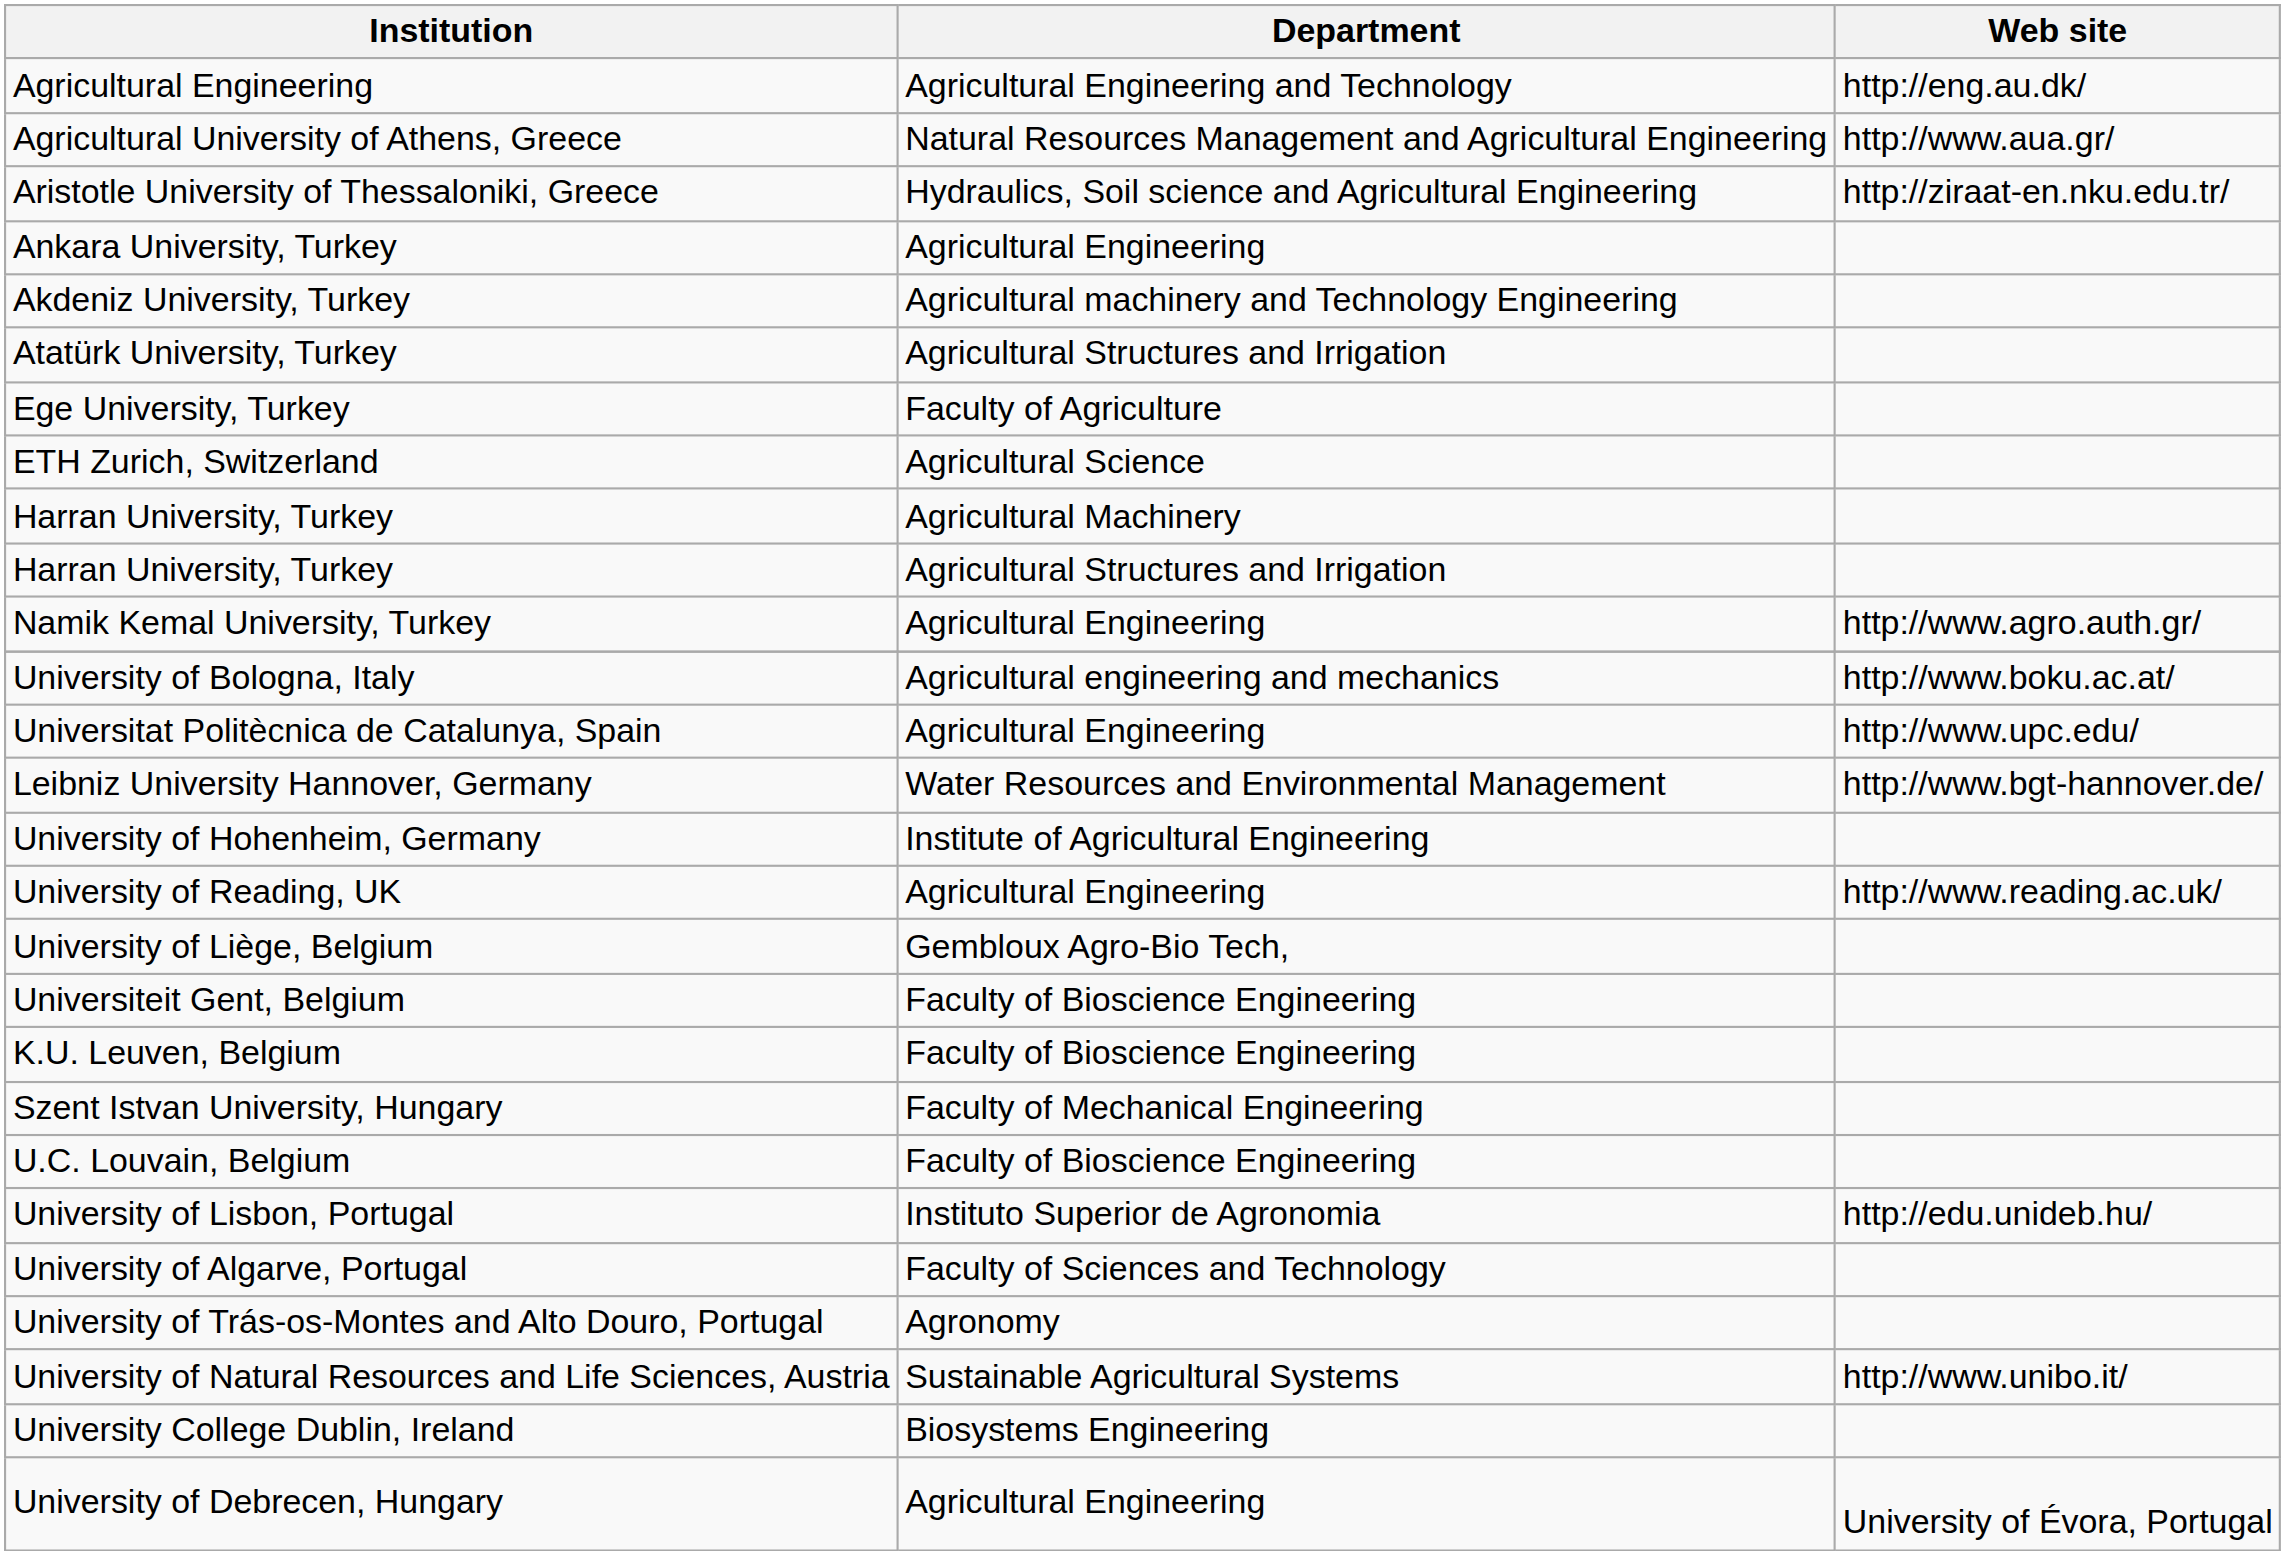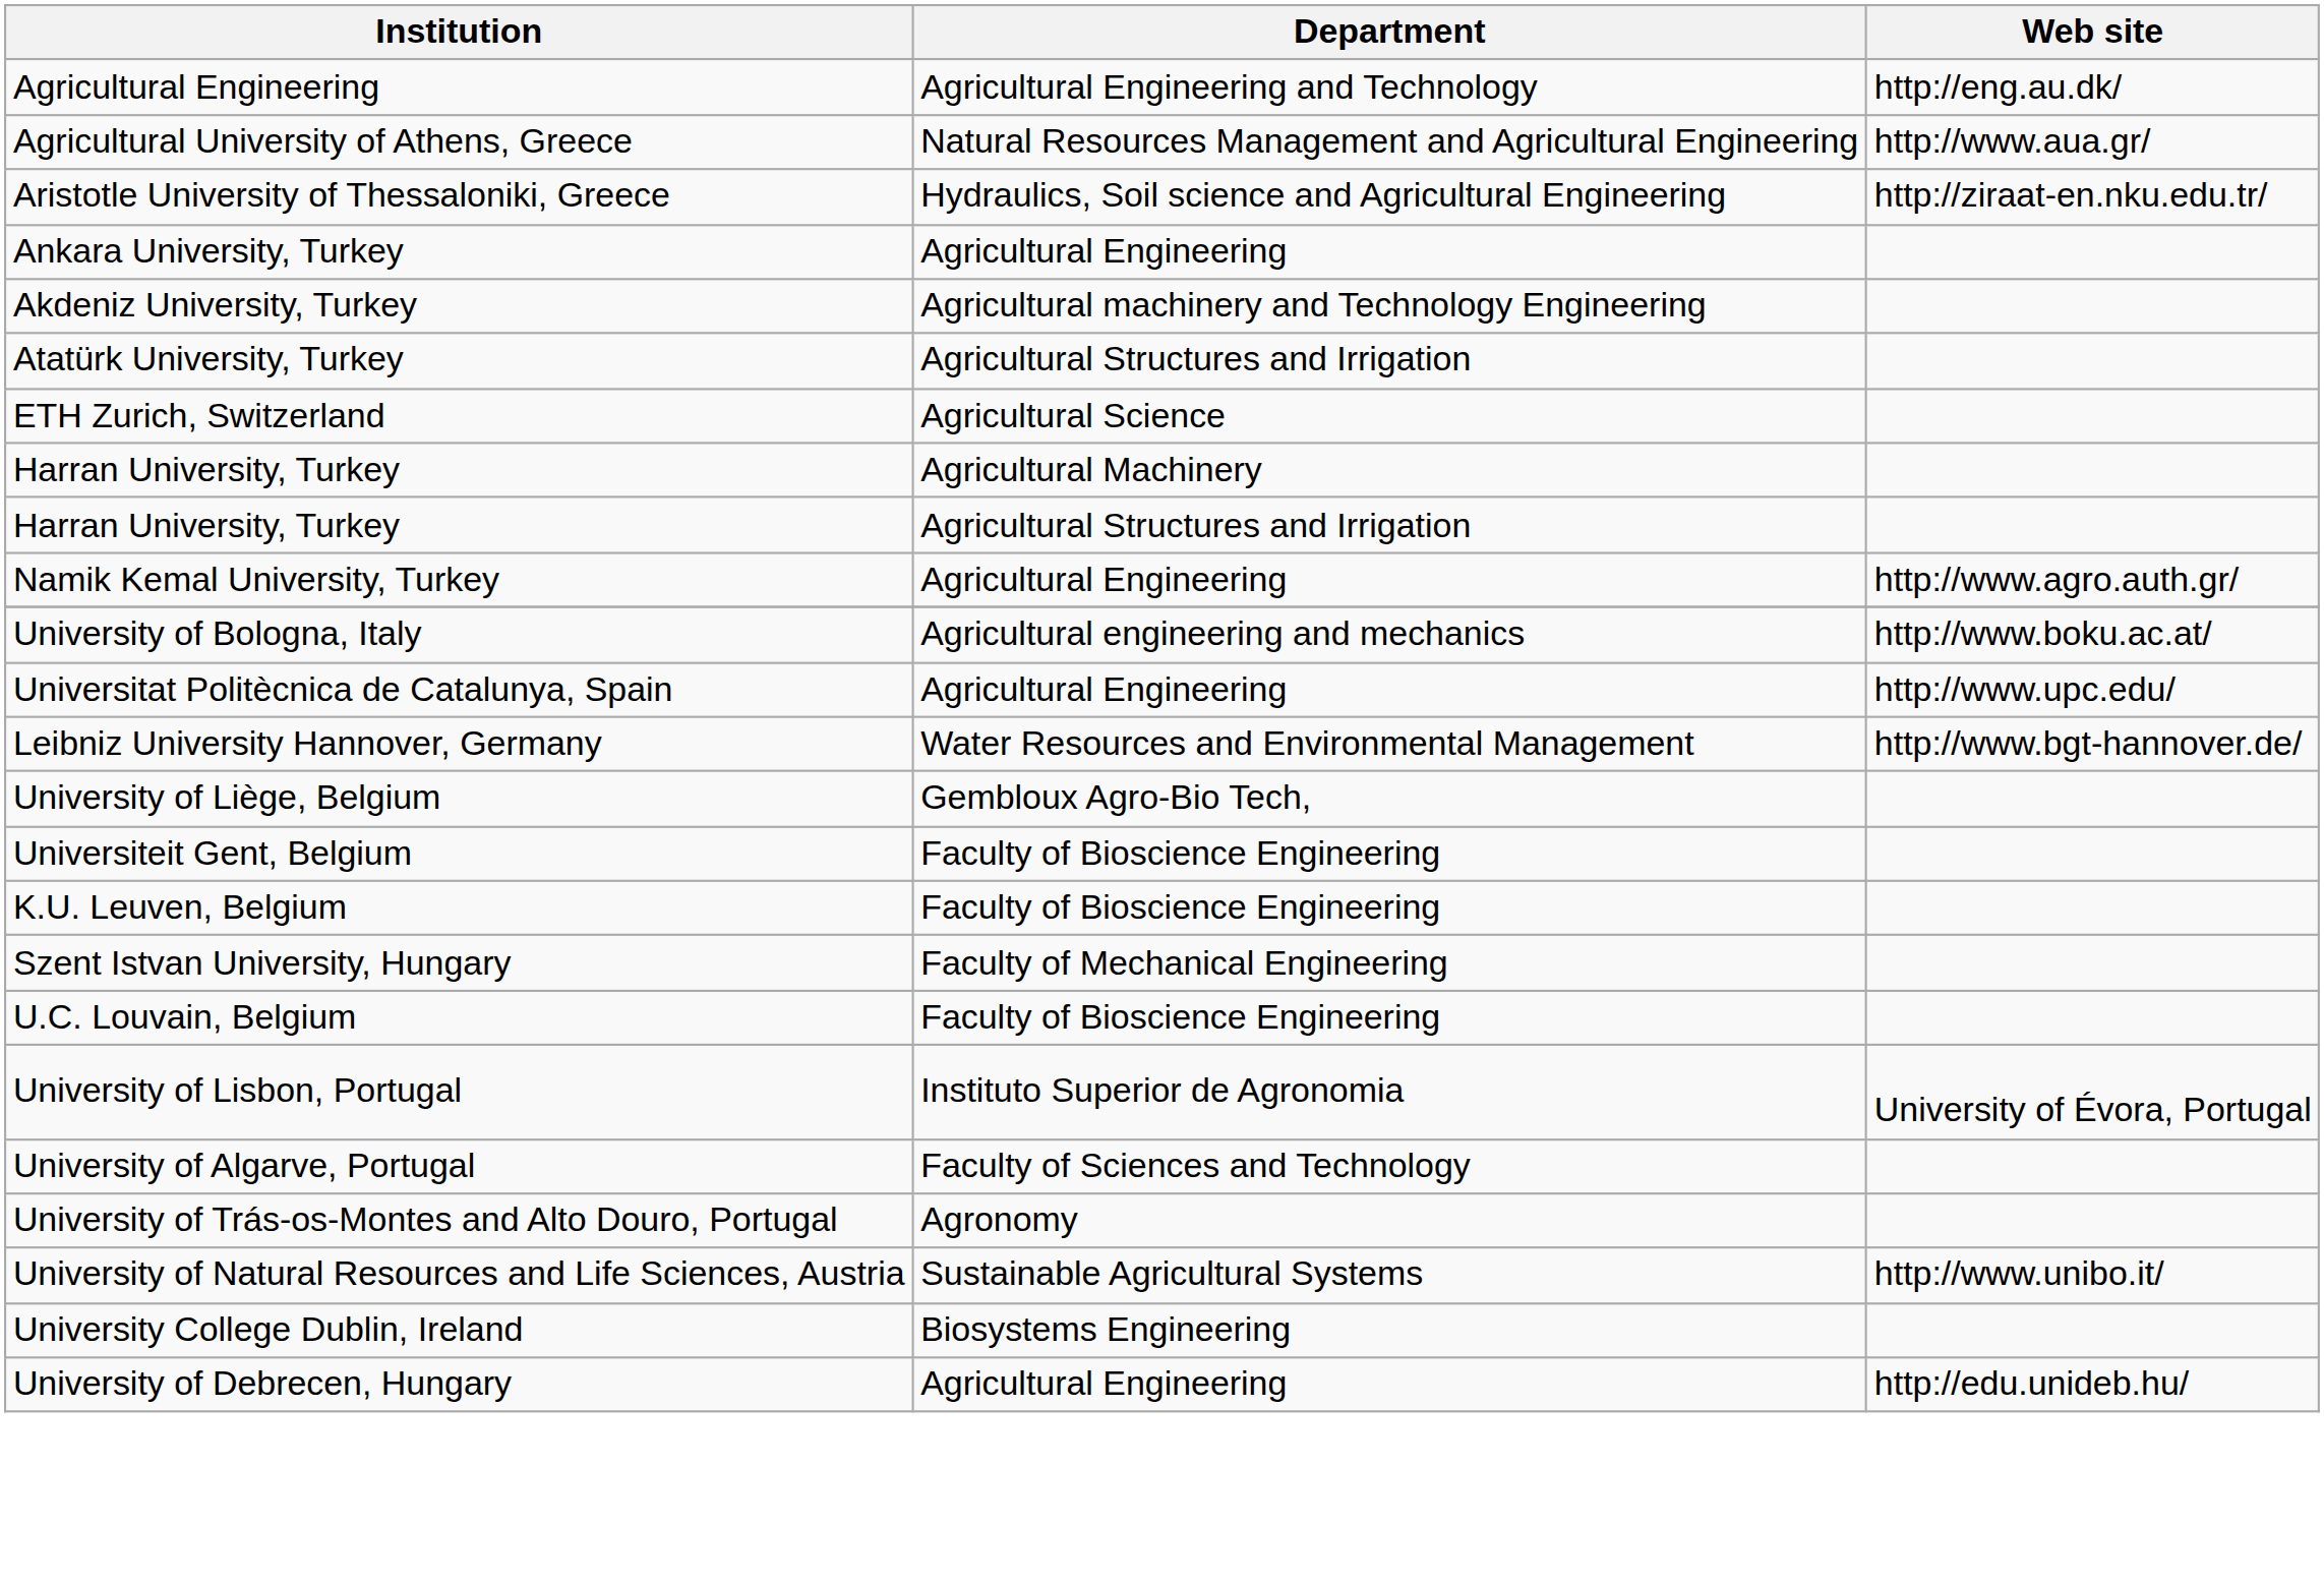- row: Ege University, Turkey | Faculty of Agriculture
- row: University of Hohenheim, Germany | Institute of Agricultural Engineering
- row: University of Reading, UK | Agricultural Engineering | http://www.reading.ac.uk/
University of Lisbon, Portugal | Web site: http://edu.unideb.hu/ -> University of Évora, Portugal
University of Debrecen, Hungary | Web site: University of Évora, Portugal -> http://edu.unideb.hu/
